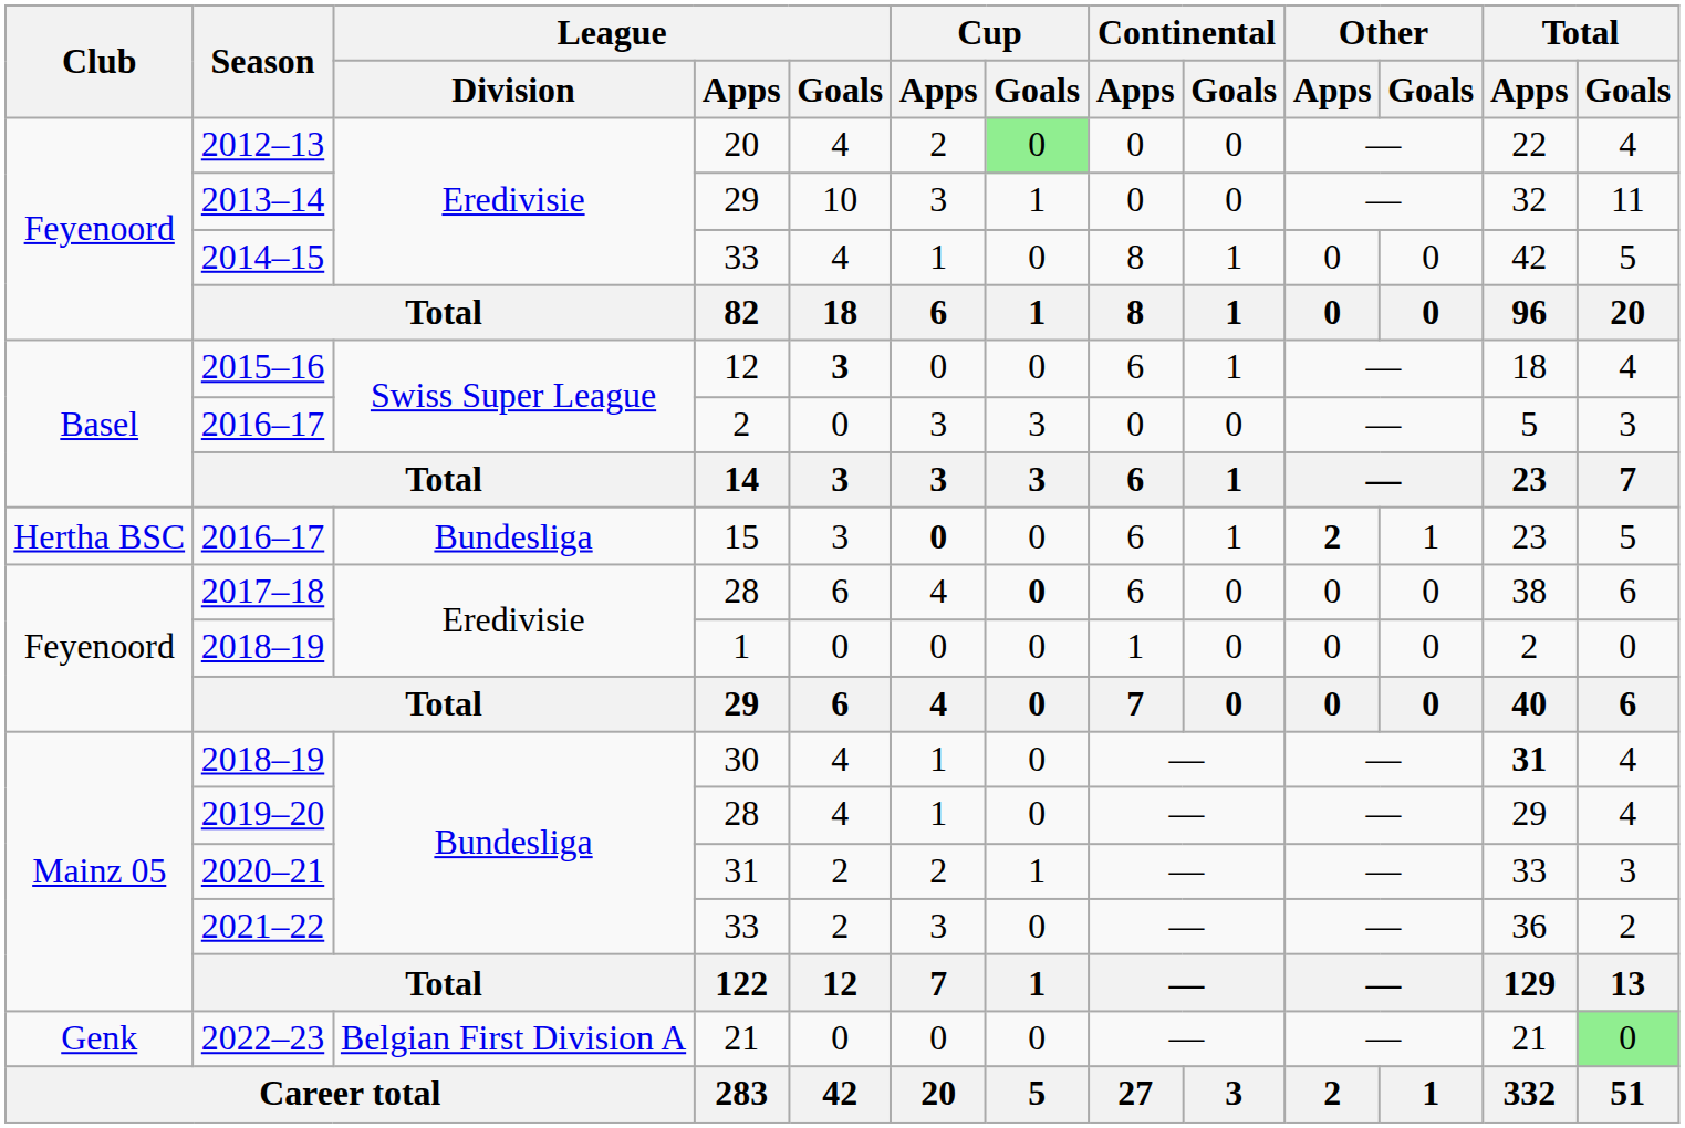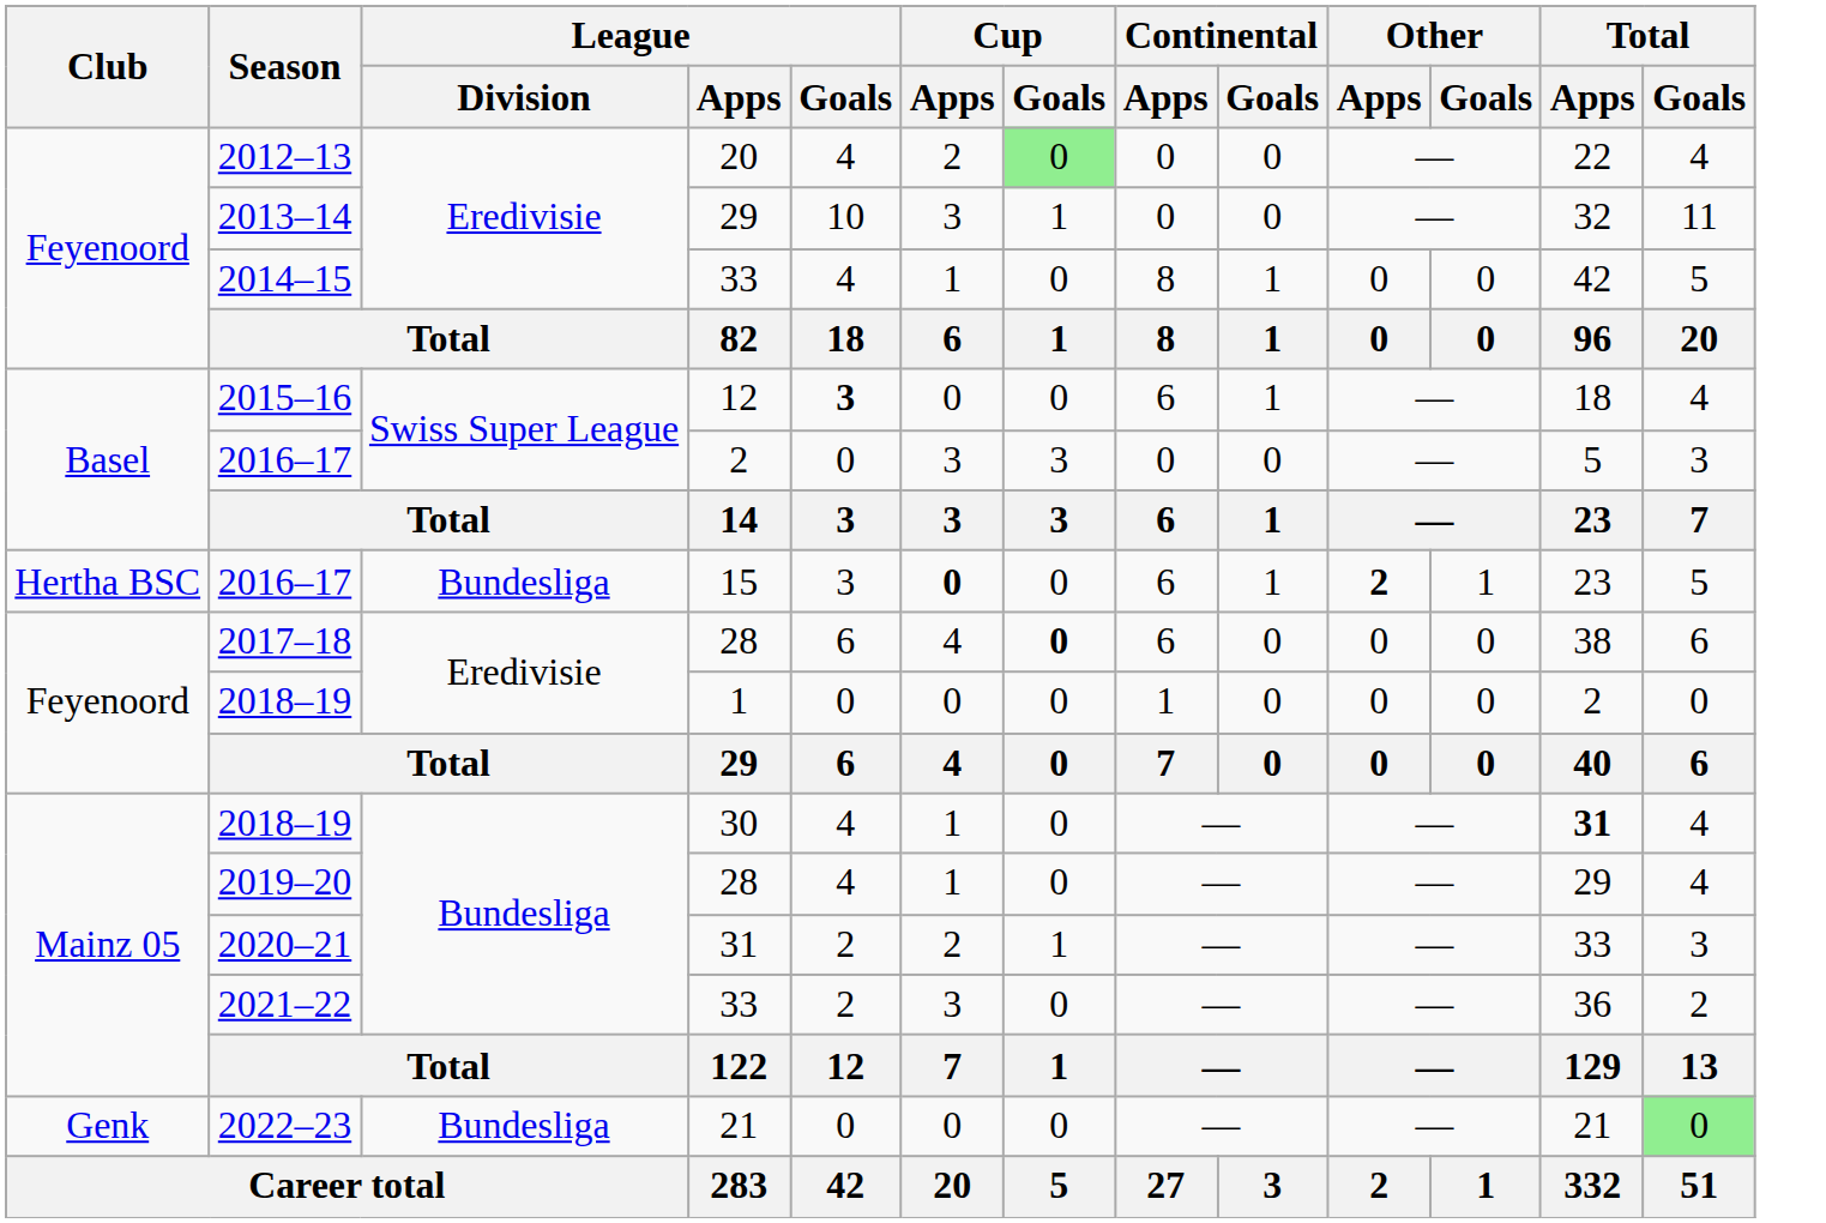2022–23 | League / Division: Belgian First Division A -> Bundesliga
